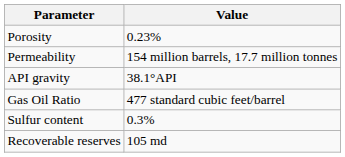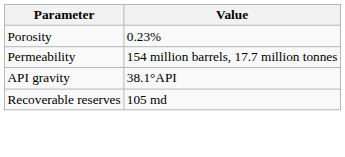- row: Gas Oil Ratio | 477 standard cubic feet/barrel
- row: Sulfur content | 0.3%
